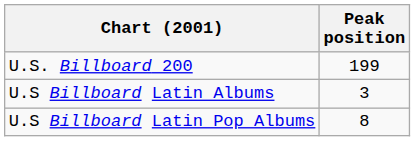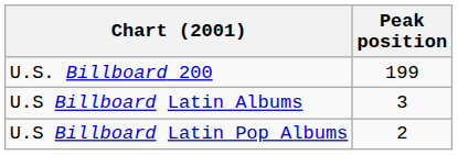U.S Billboard Latin Pop Albums | Peak position: 8 -> 2
